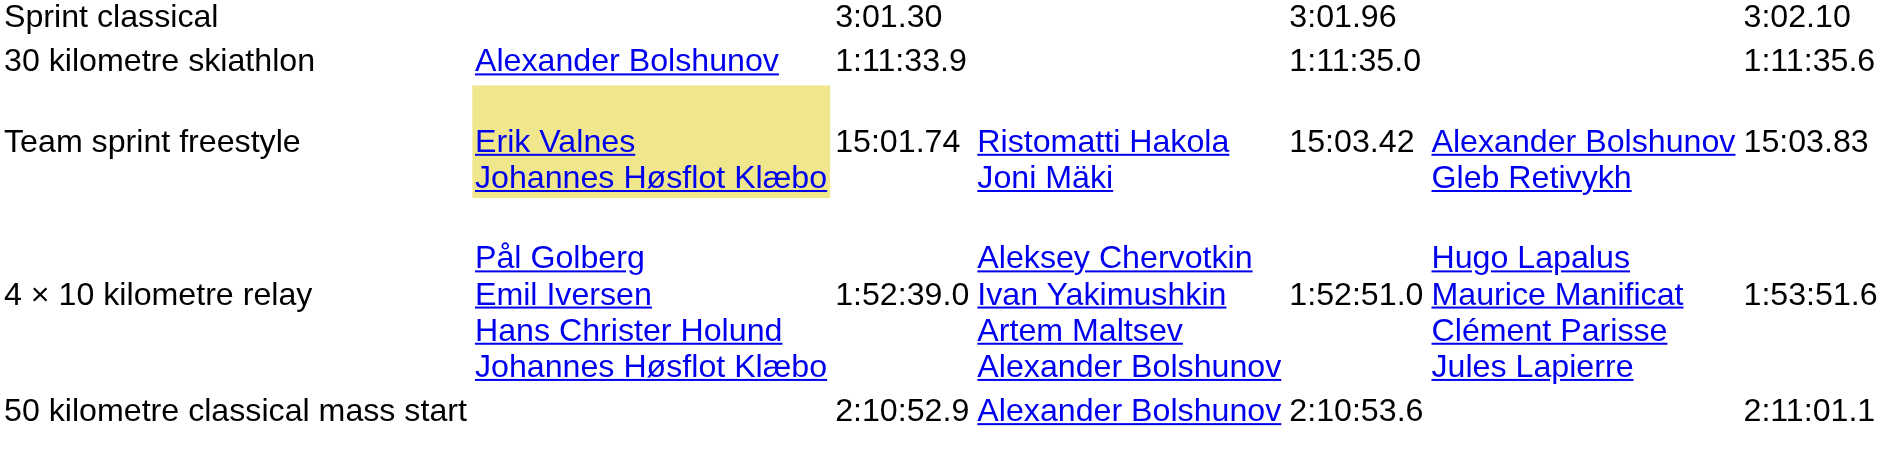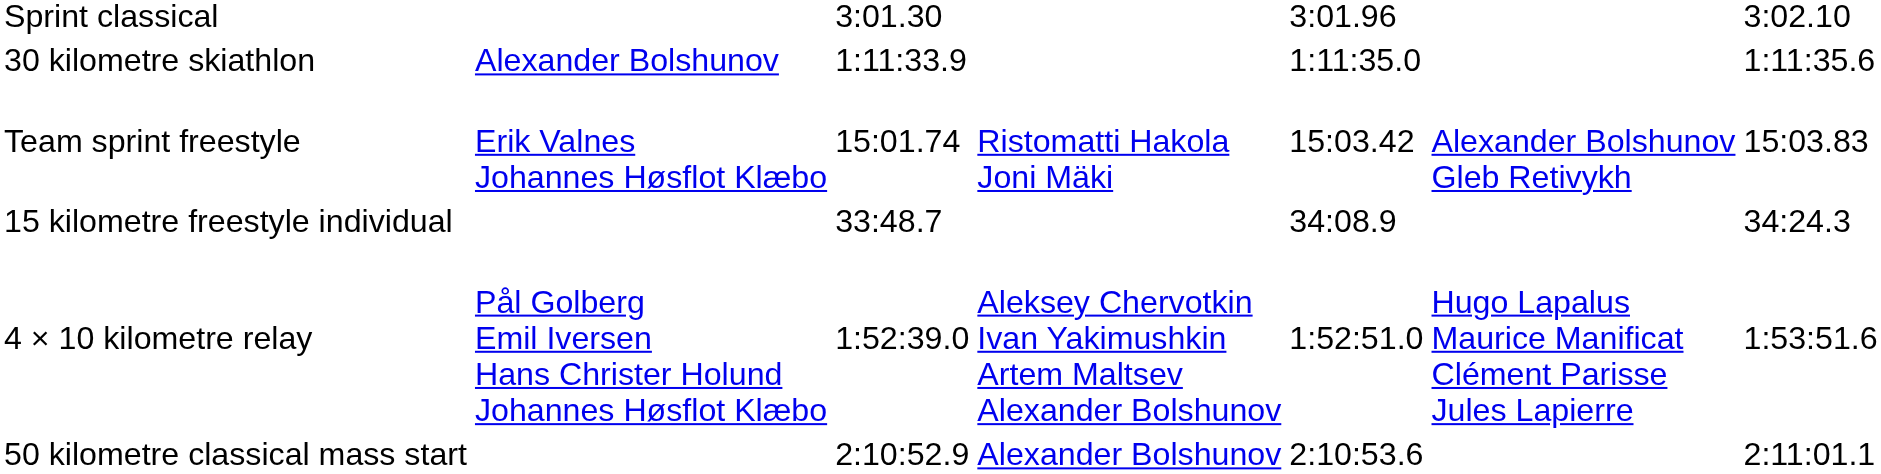Team sprint freestyle | column 2: khaki background -> no background
+ row: 15 kilometre freestyle individual | 33:48.7 | 34:08.9 | 34:24.3
